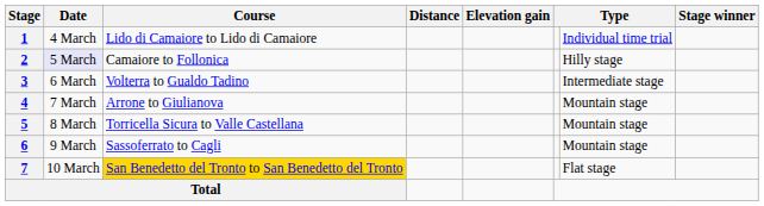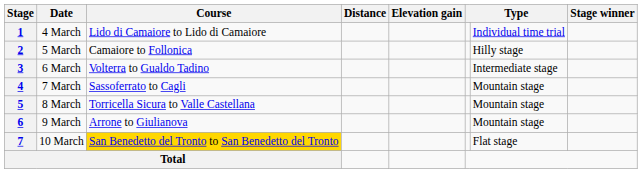2 | Date: lavender background -> no background
4 | Course: Arrone to Giulianova -> Sassoferrato to Cagli
6 | Course: Sassoferrato to Cagli -> Arrone to Giulianova
